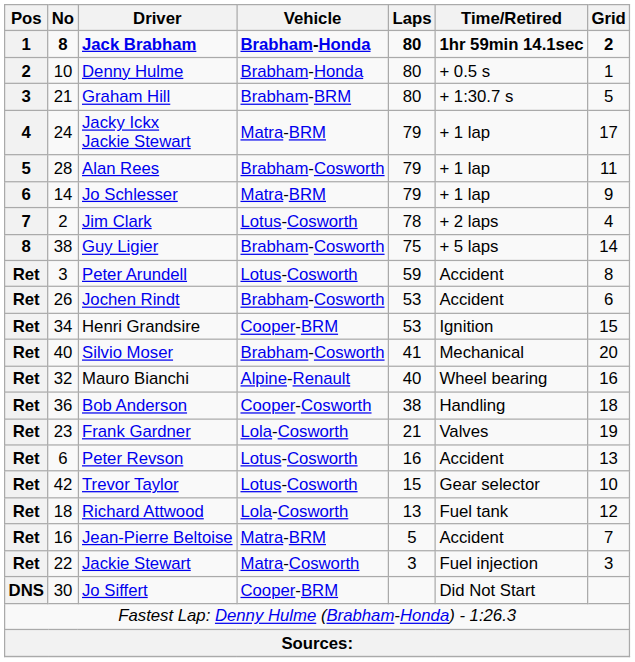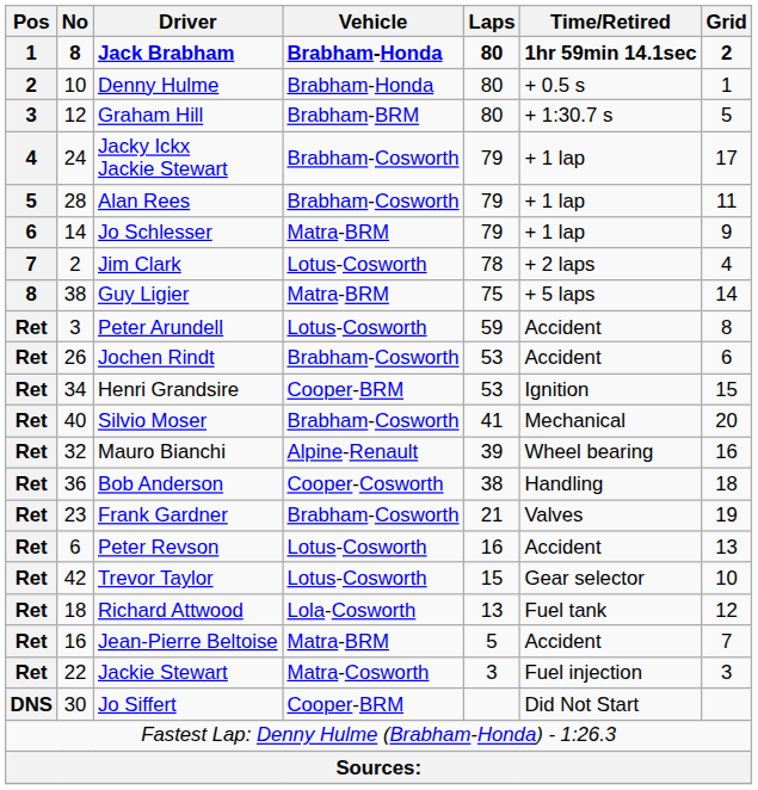Graham Hill | No: 21 -> 12
Jacky Ickx Jackie Stewart | Vehicle: Matra-BRM -> Brabham-Cosworth
Guy Ligier | Vehicle: Brabham-Cosworth -> Matra-BRM
Mauro Bianchi | Laps: 40 -> 39
Frank Gardner | Vehicle: Lola-Cosworth -> Brabham-Cosworth
